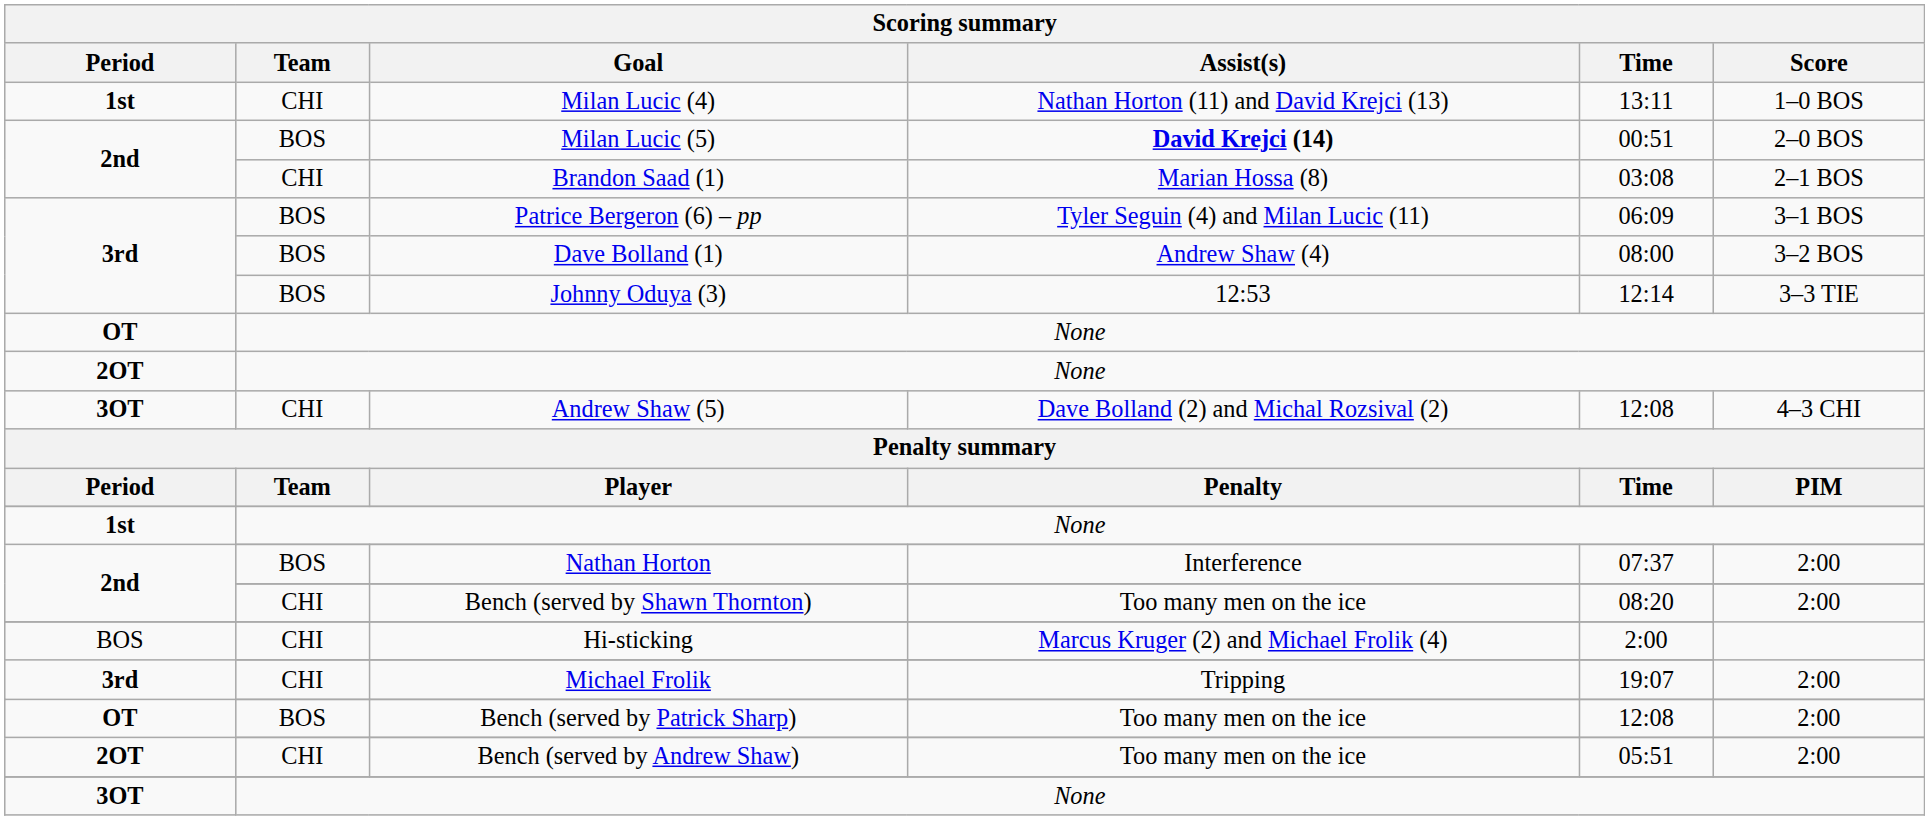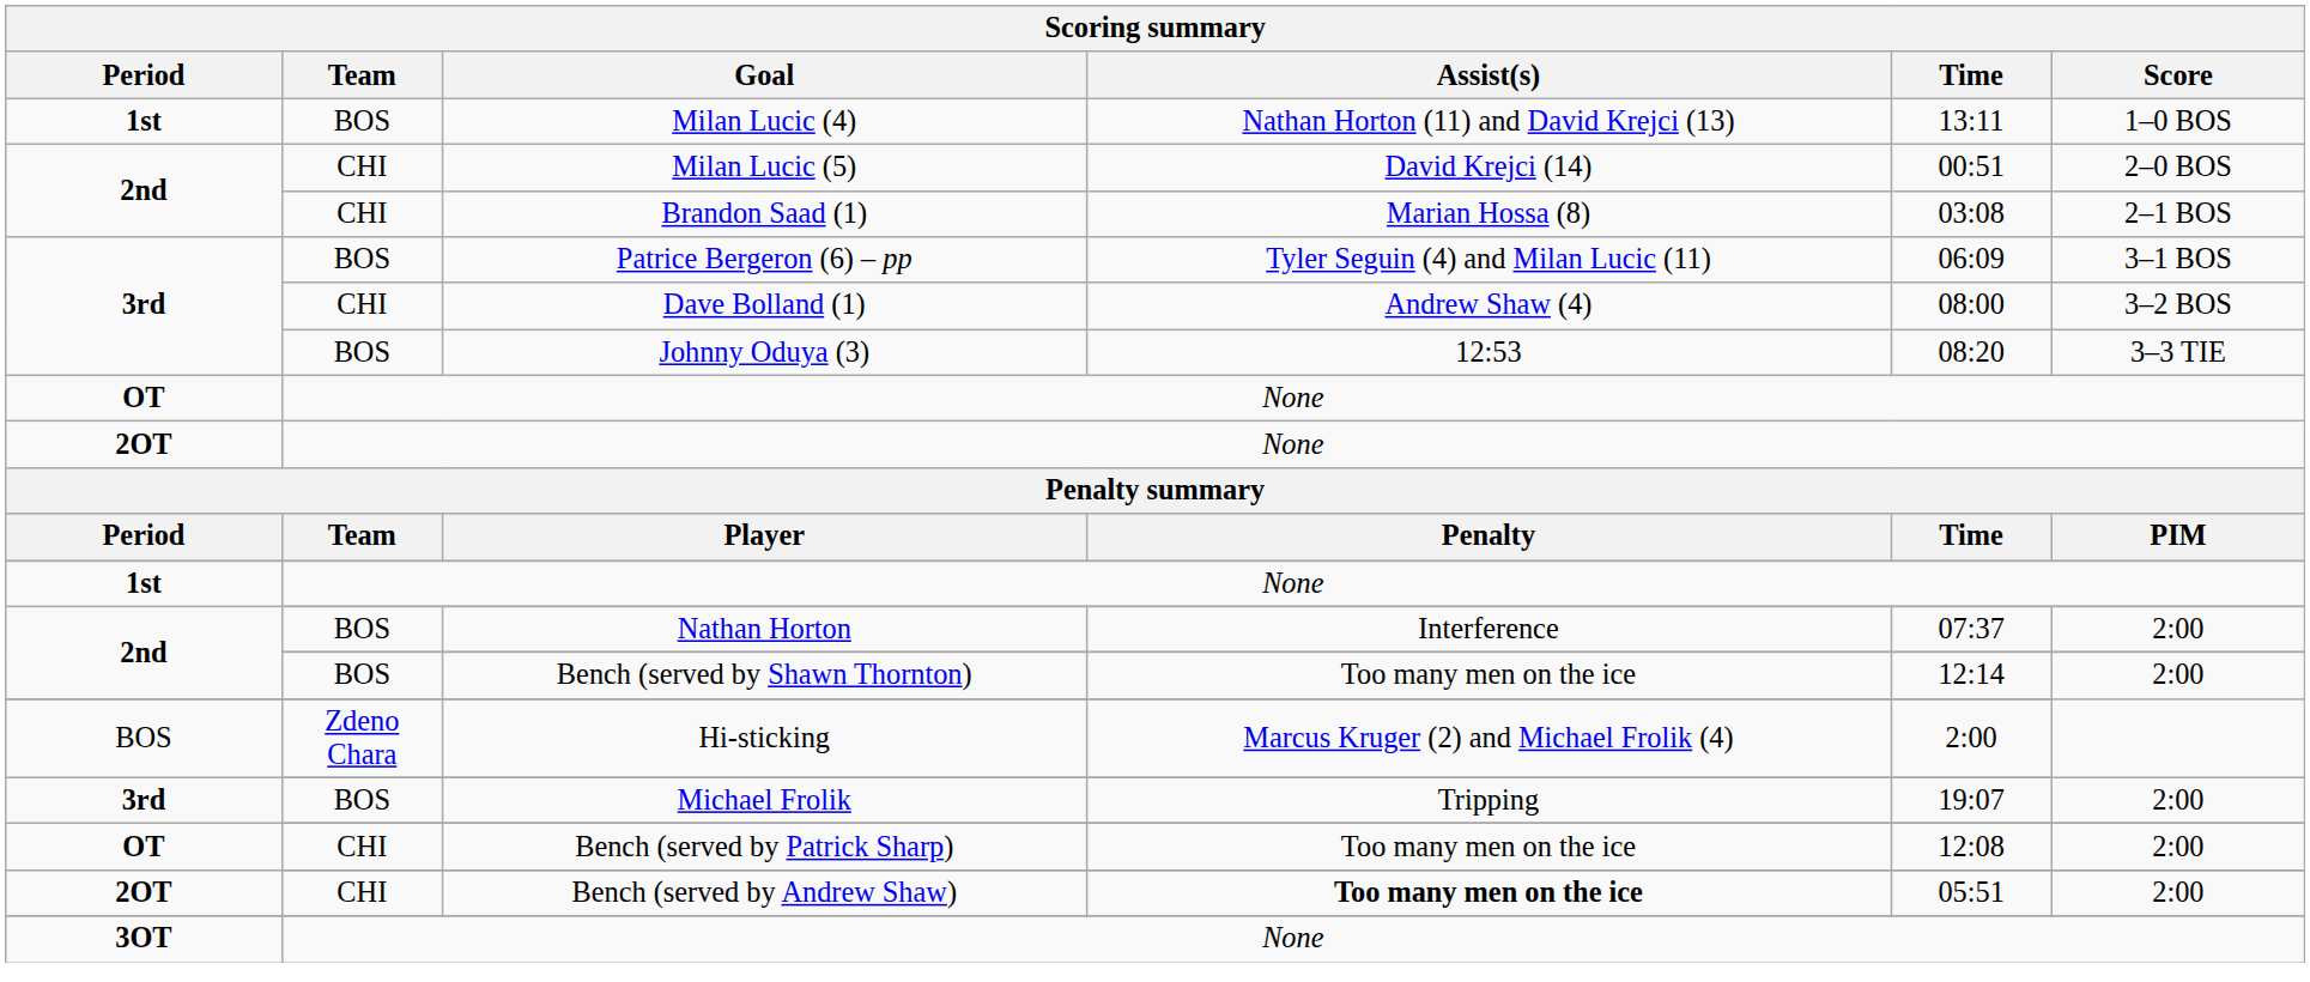Milan Lucic (4) | Team: CHI -> BOS
Milan Lucic (5) | Team: BOS -> CHI
Milan Lucic (5) | Assist(s): bold -> normal
Dave Bolland (1) | Team: BOS -> CHI
Johnny Oduya (3) | Time: 12:14 -> 08:20
- row: 3OT | CHI | Andrew Shaw (5) | Dave Bolland (2) and Michal Rozsival (2) | 12:08 | 4–3 CHI
Bench (served by Shawn Thornton) | Team: CHI -> BOS
Bench (served by Shawn Thornton) | Time: 08:20 -> 12:14
Hi-sticking | Team: CHI -> Zdeno Chara
Michael Frolik | Team: CHI -> BOS
Bench (served by Patrick Sharp) | Team: BOS -> CHI
Bench (served by Andrew Shaw) | Assist(s): normal -> bold
